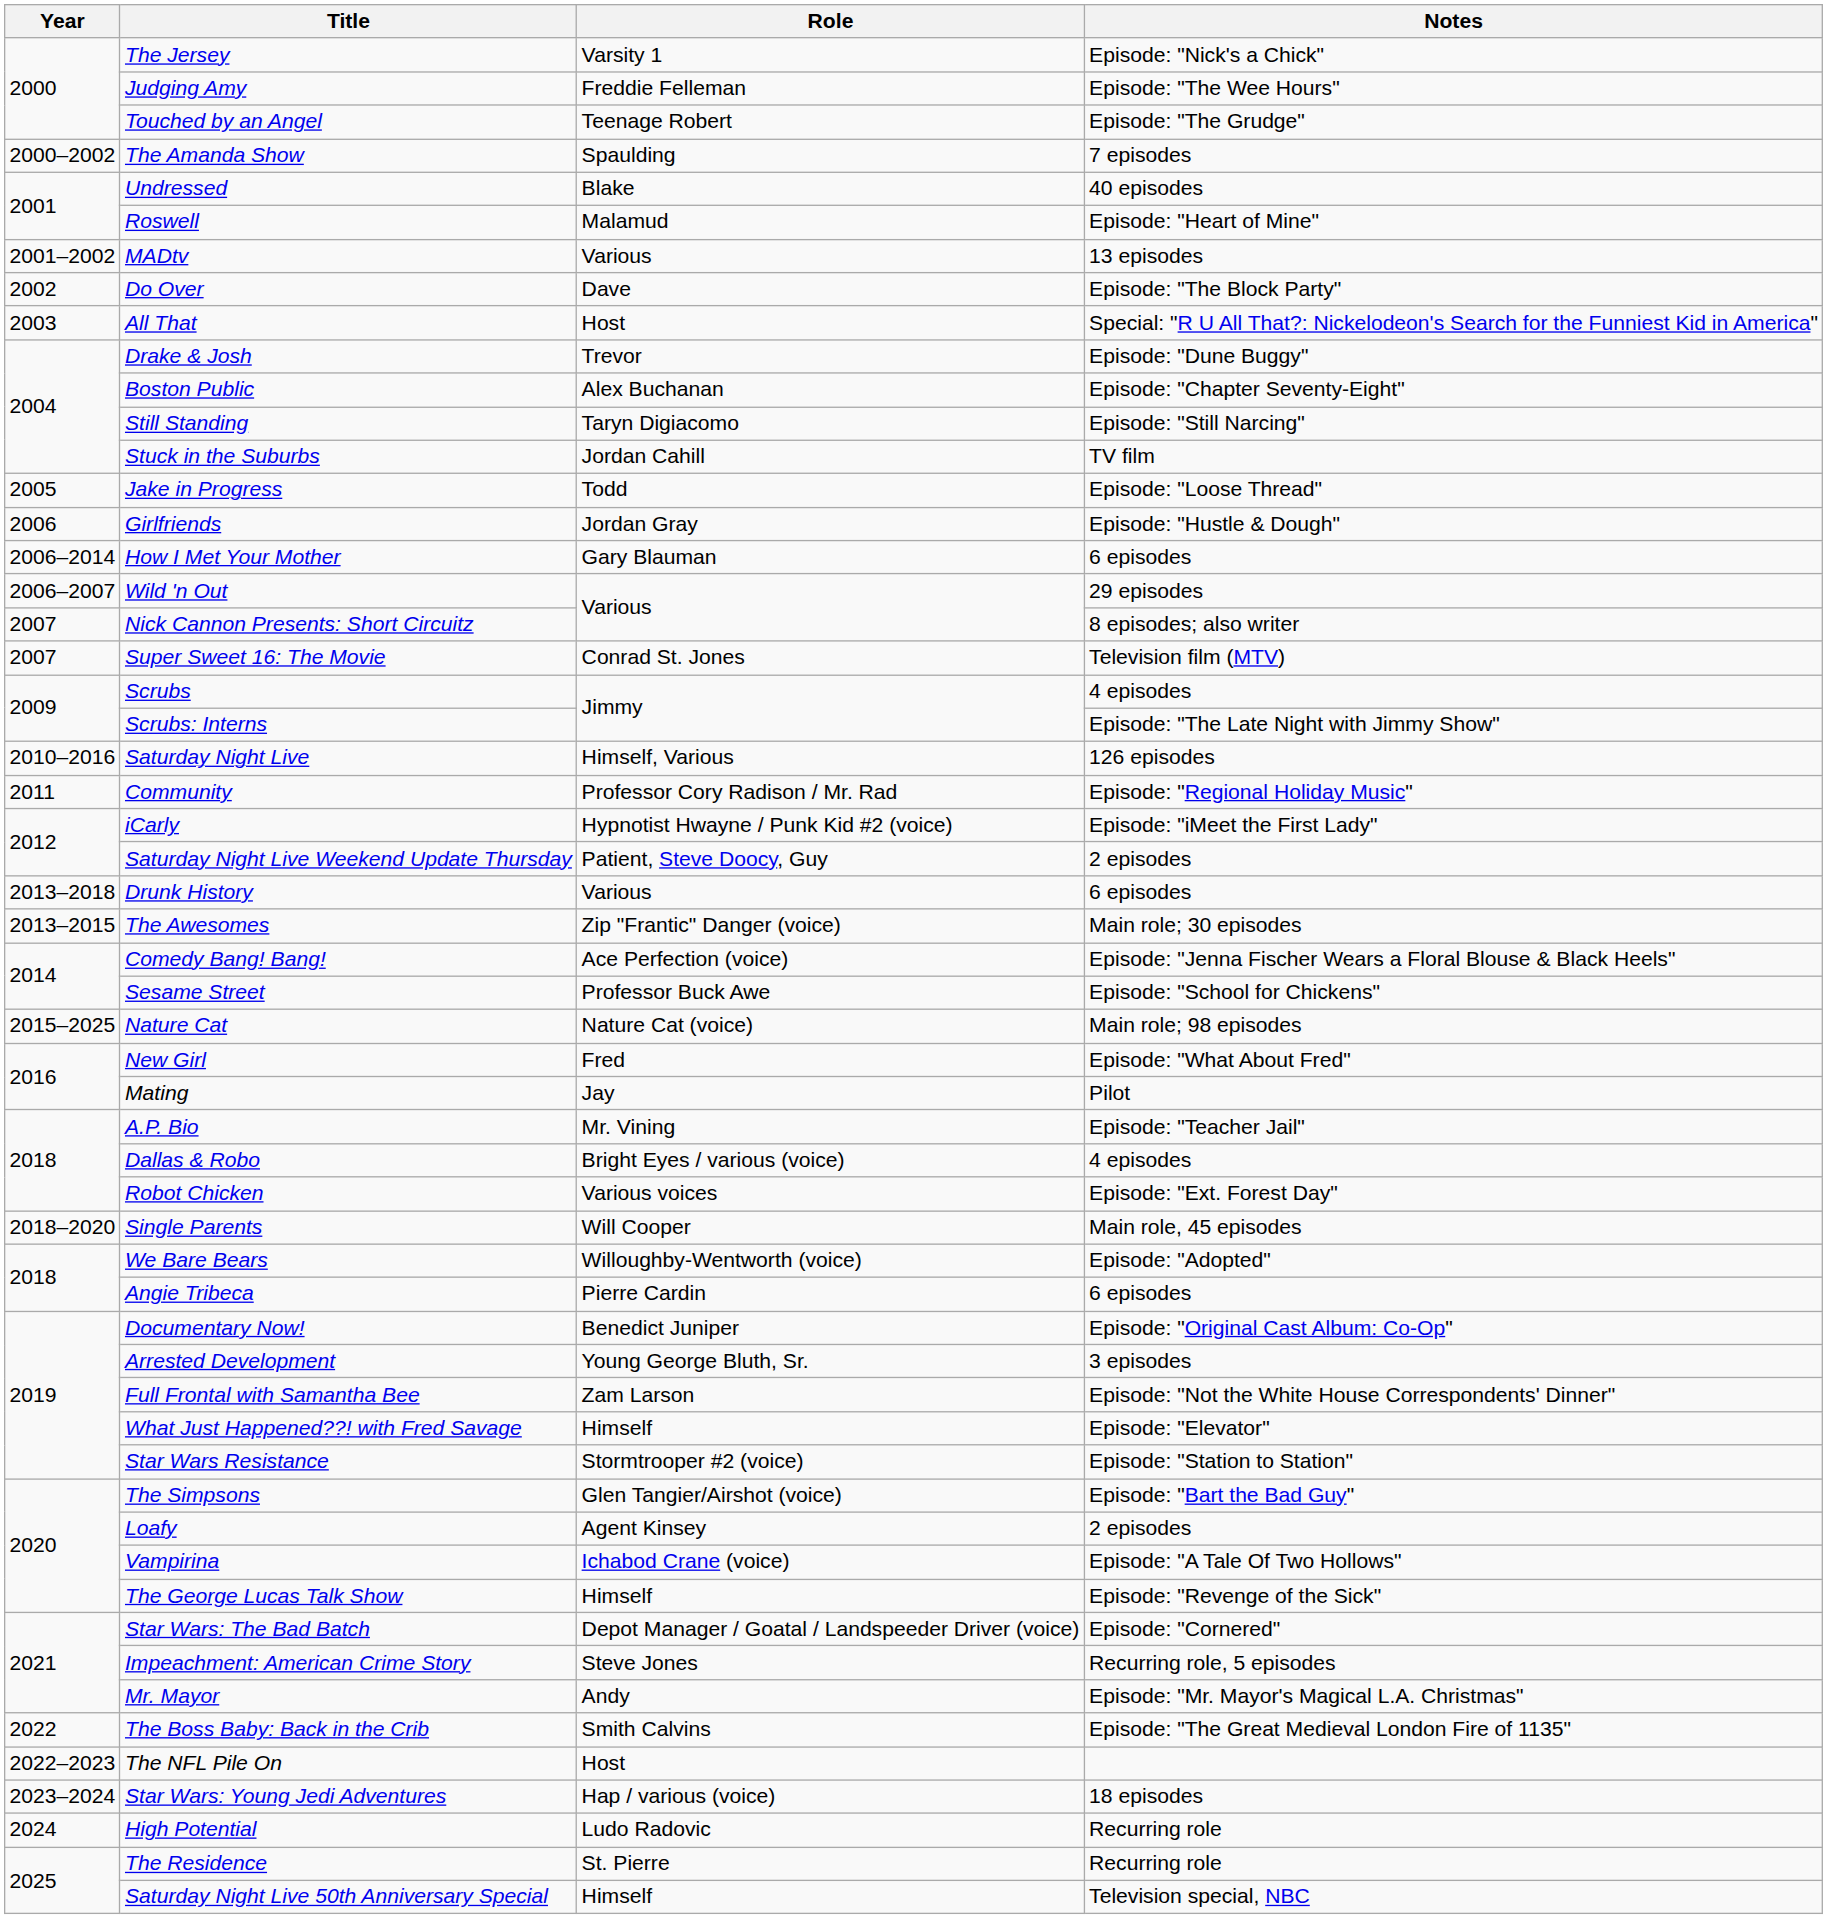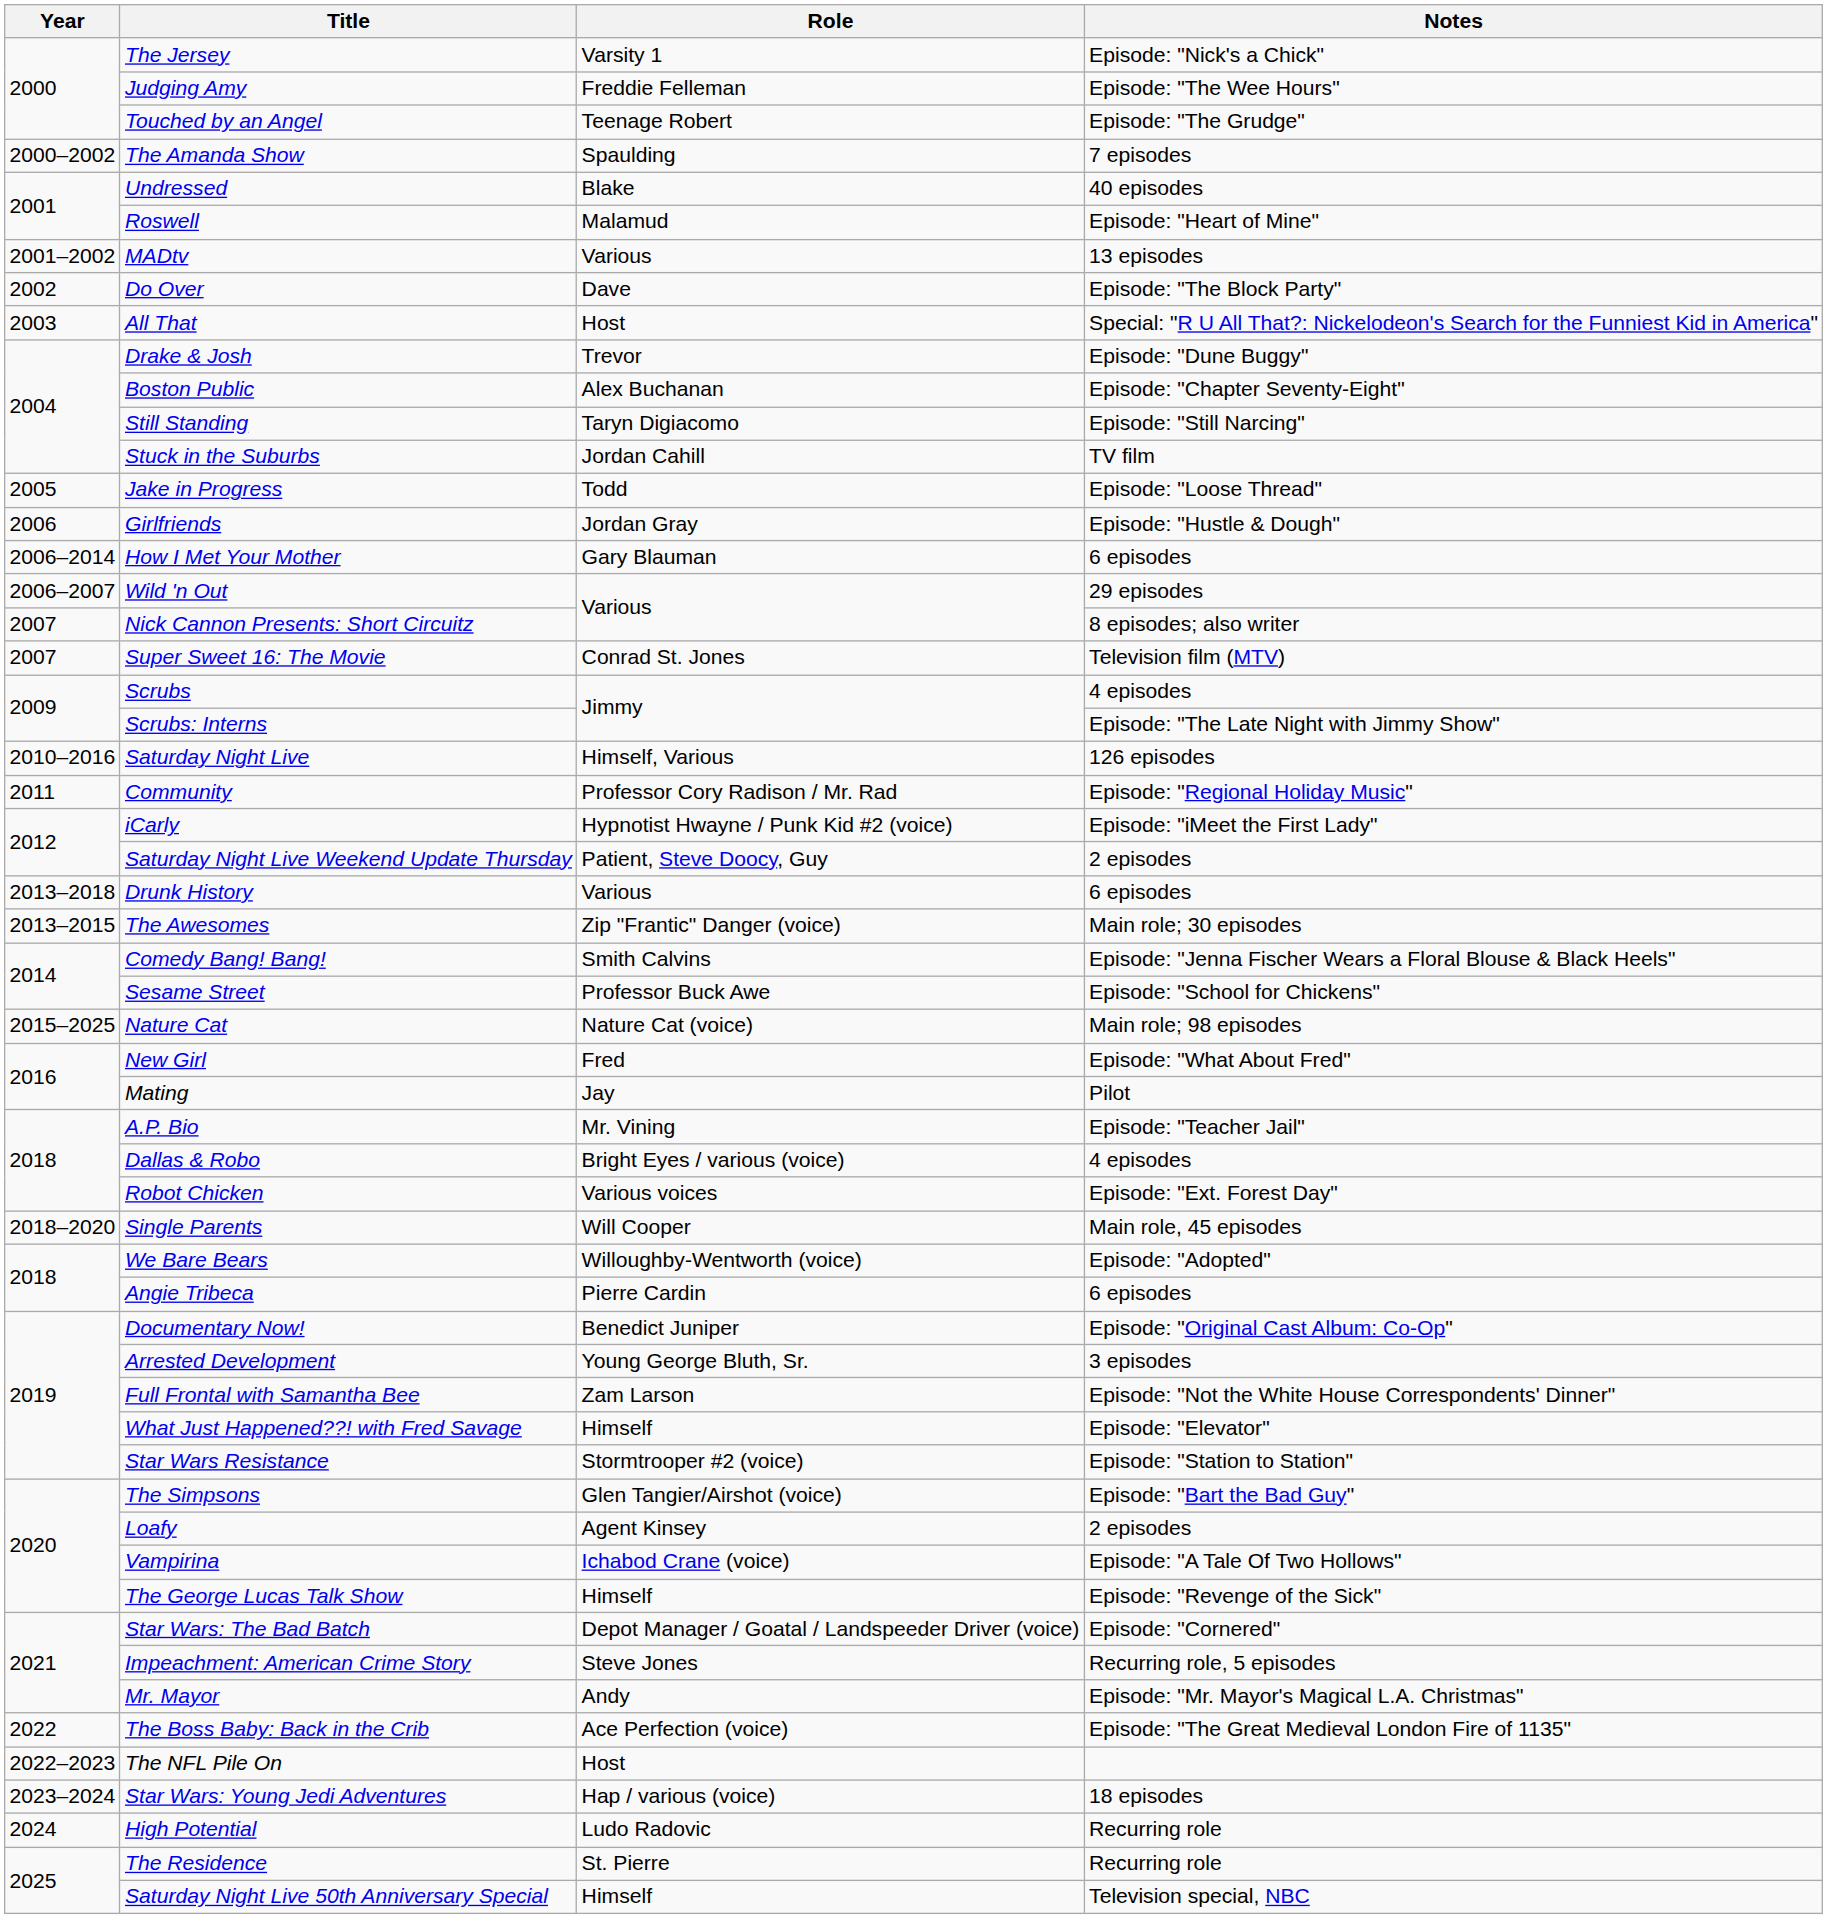Comedy Bang! Bang! | Role: Ace Perfection (voice) -> Smith Calvins
The Boss Baby: Back in the Crib | Role: Smith Calvins -> Ace Perfection (voice)
